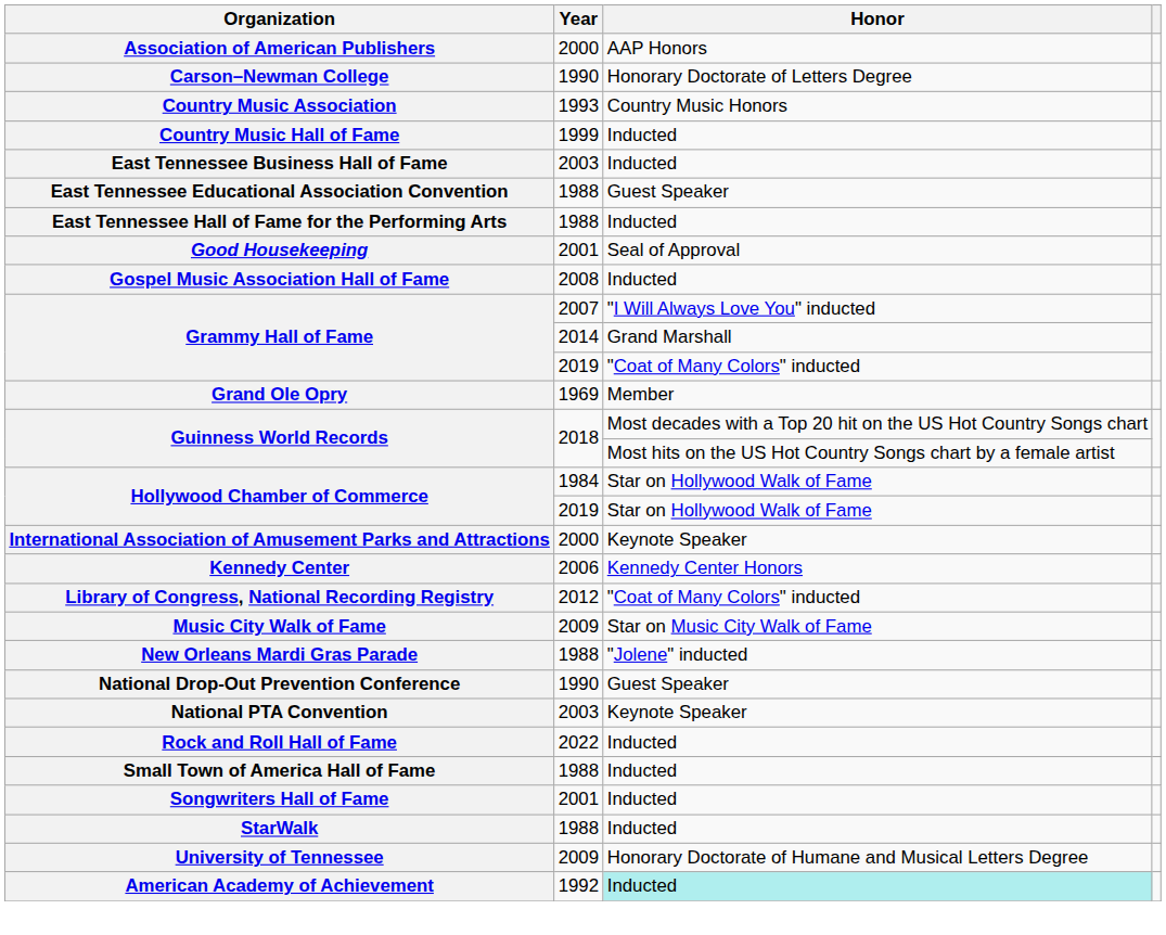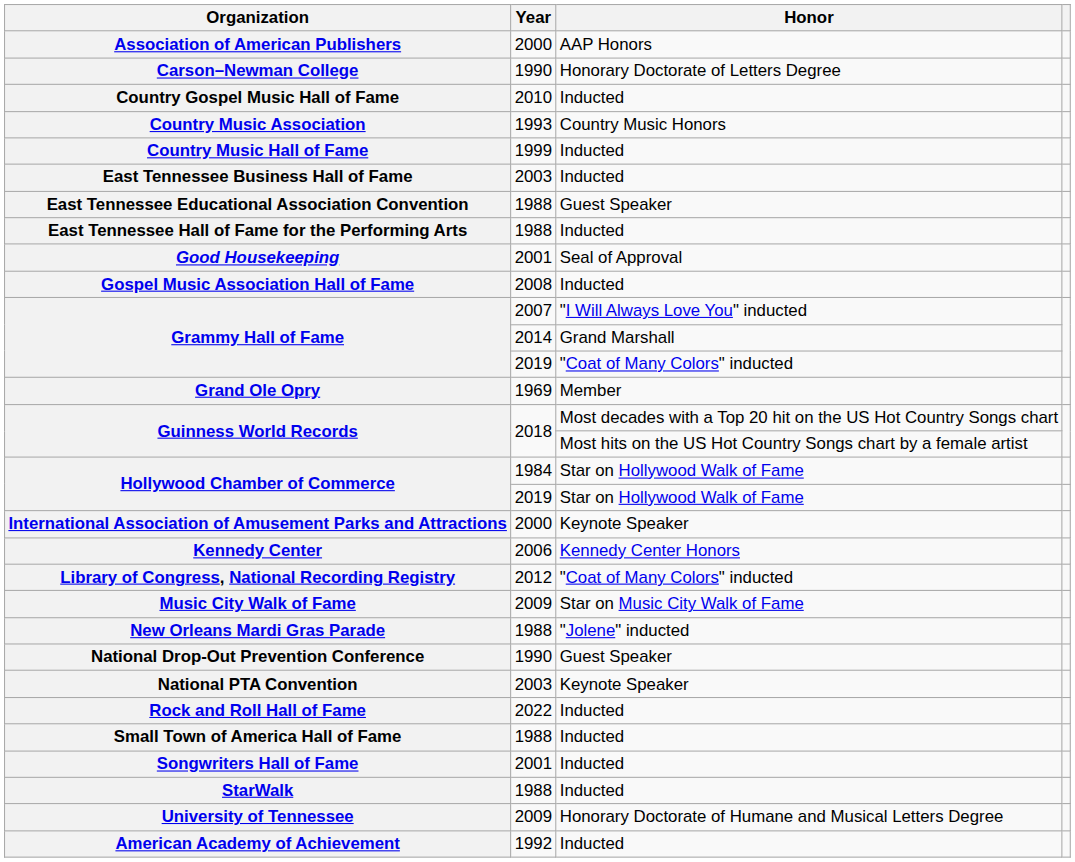+ row: Country Gospel Music Hall of Fame | 2010 | Inducted
American Academy of Achievement | Honor: paleturquoise background -> no background
